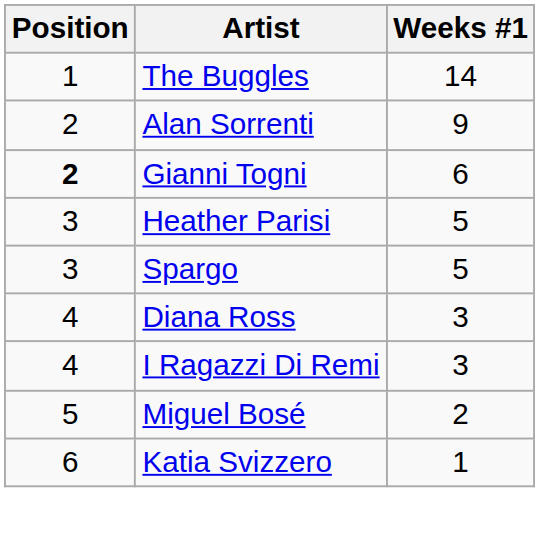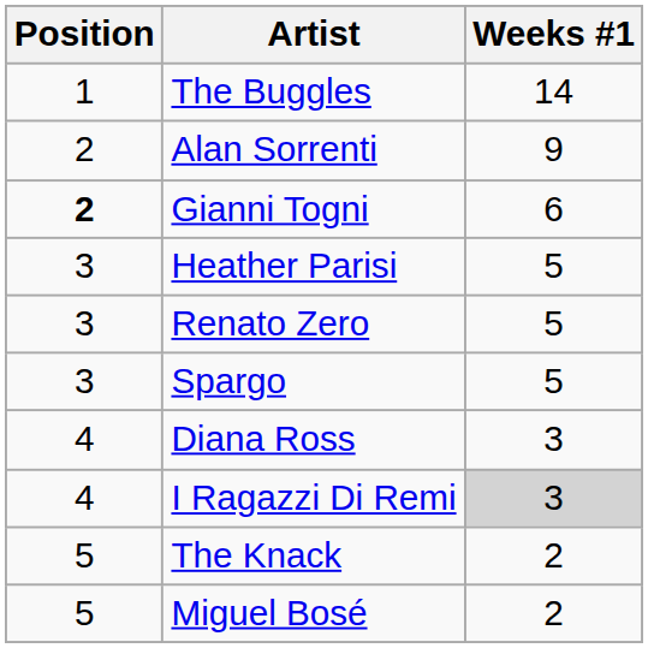+ row: 3 | Renato Zero | 5
I Ragazzi Di Remi | Weeks #1: no background -> lightgrey background
+ row: 5 | The Knack | 2
- row: 6 | Katia Svizzero | 1
